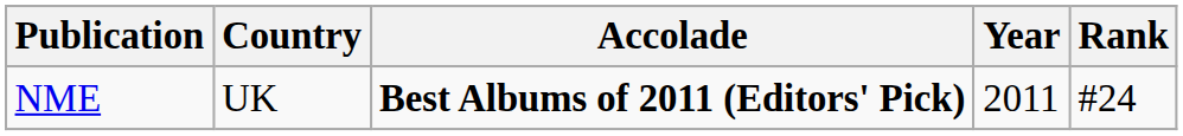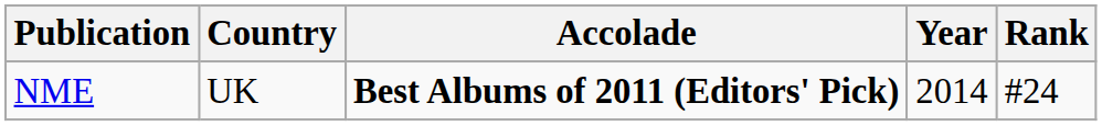NME | Year: 2011 -> 2014
